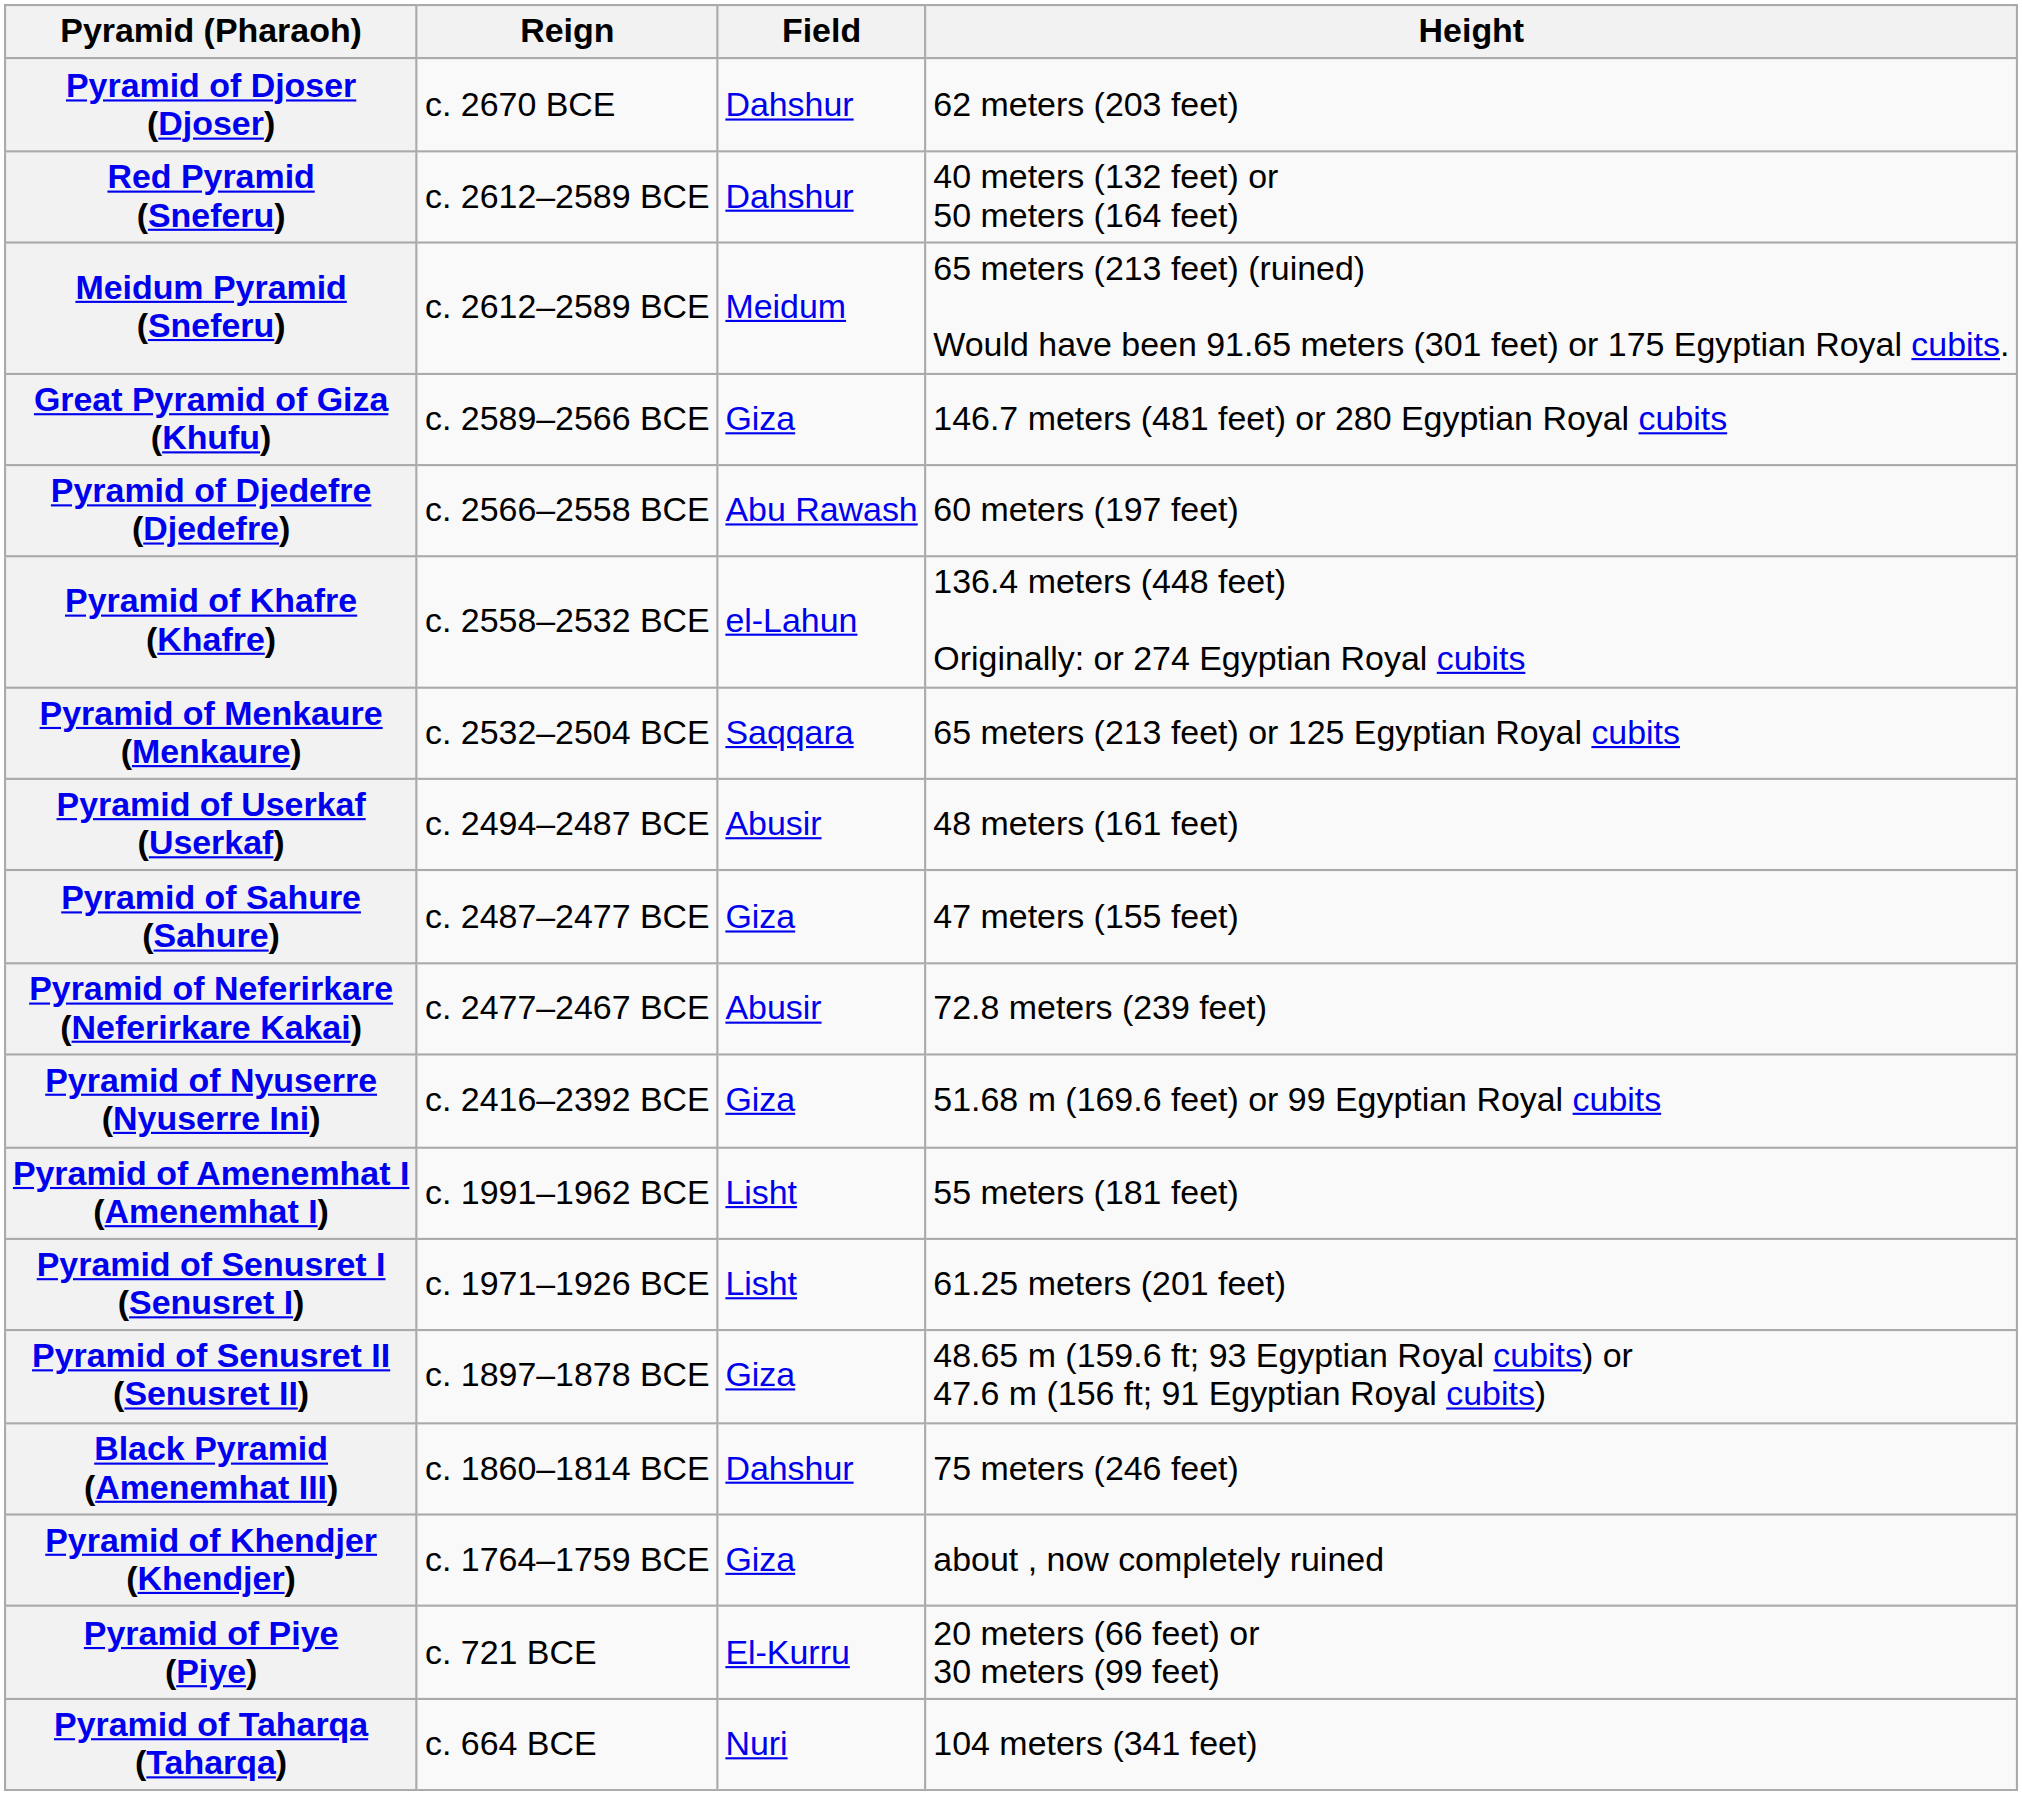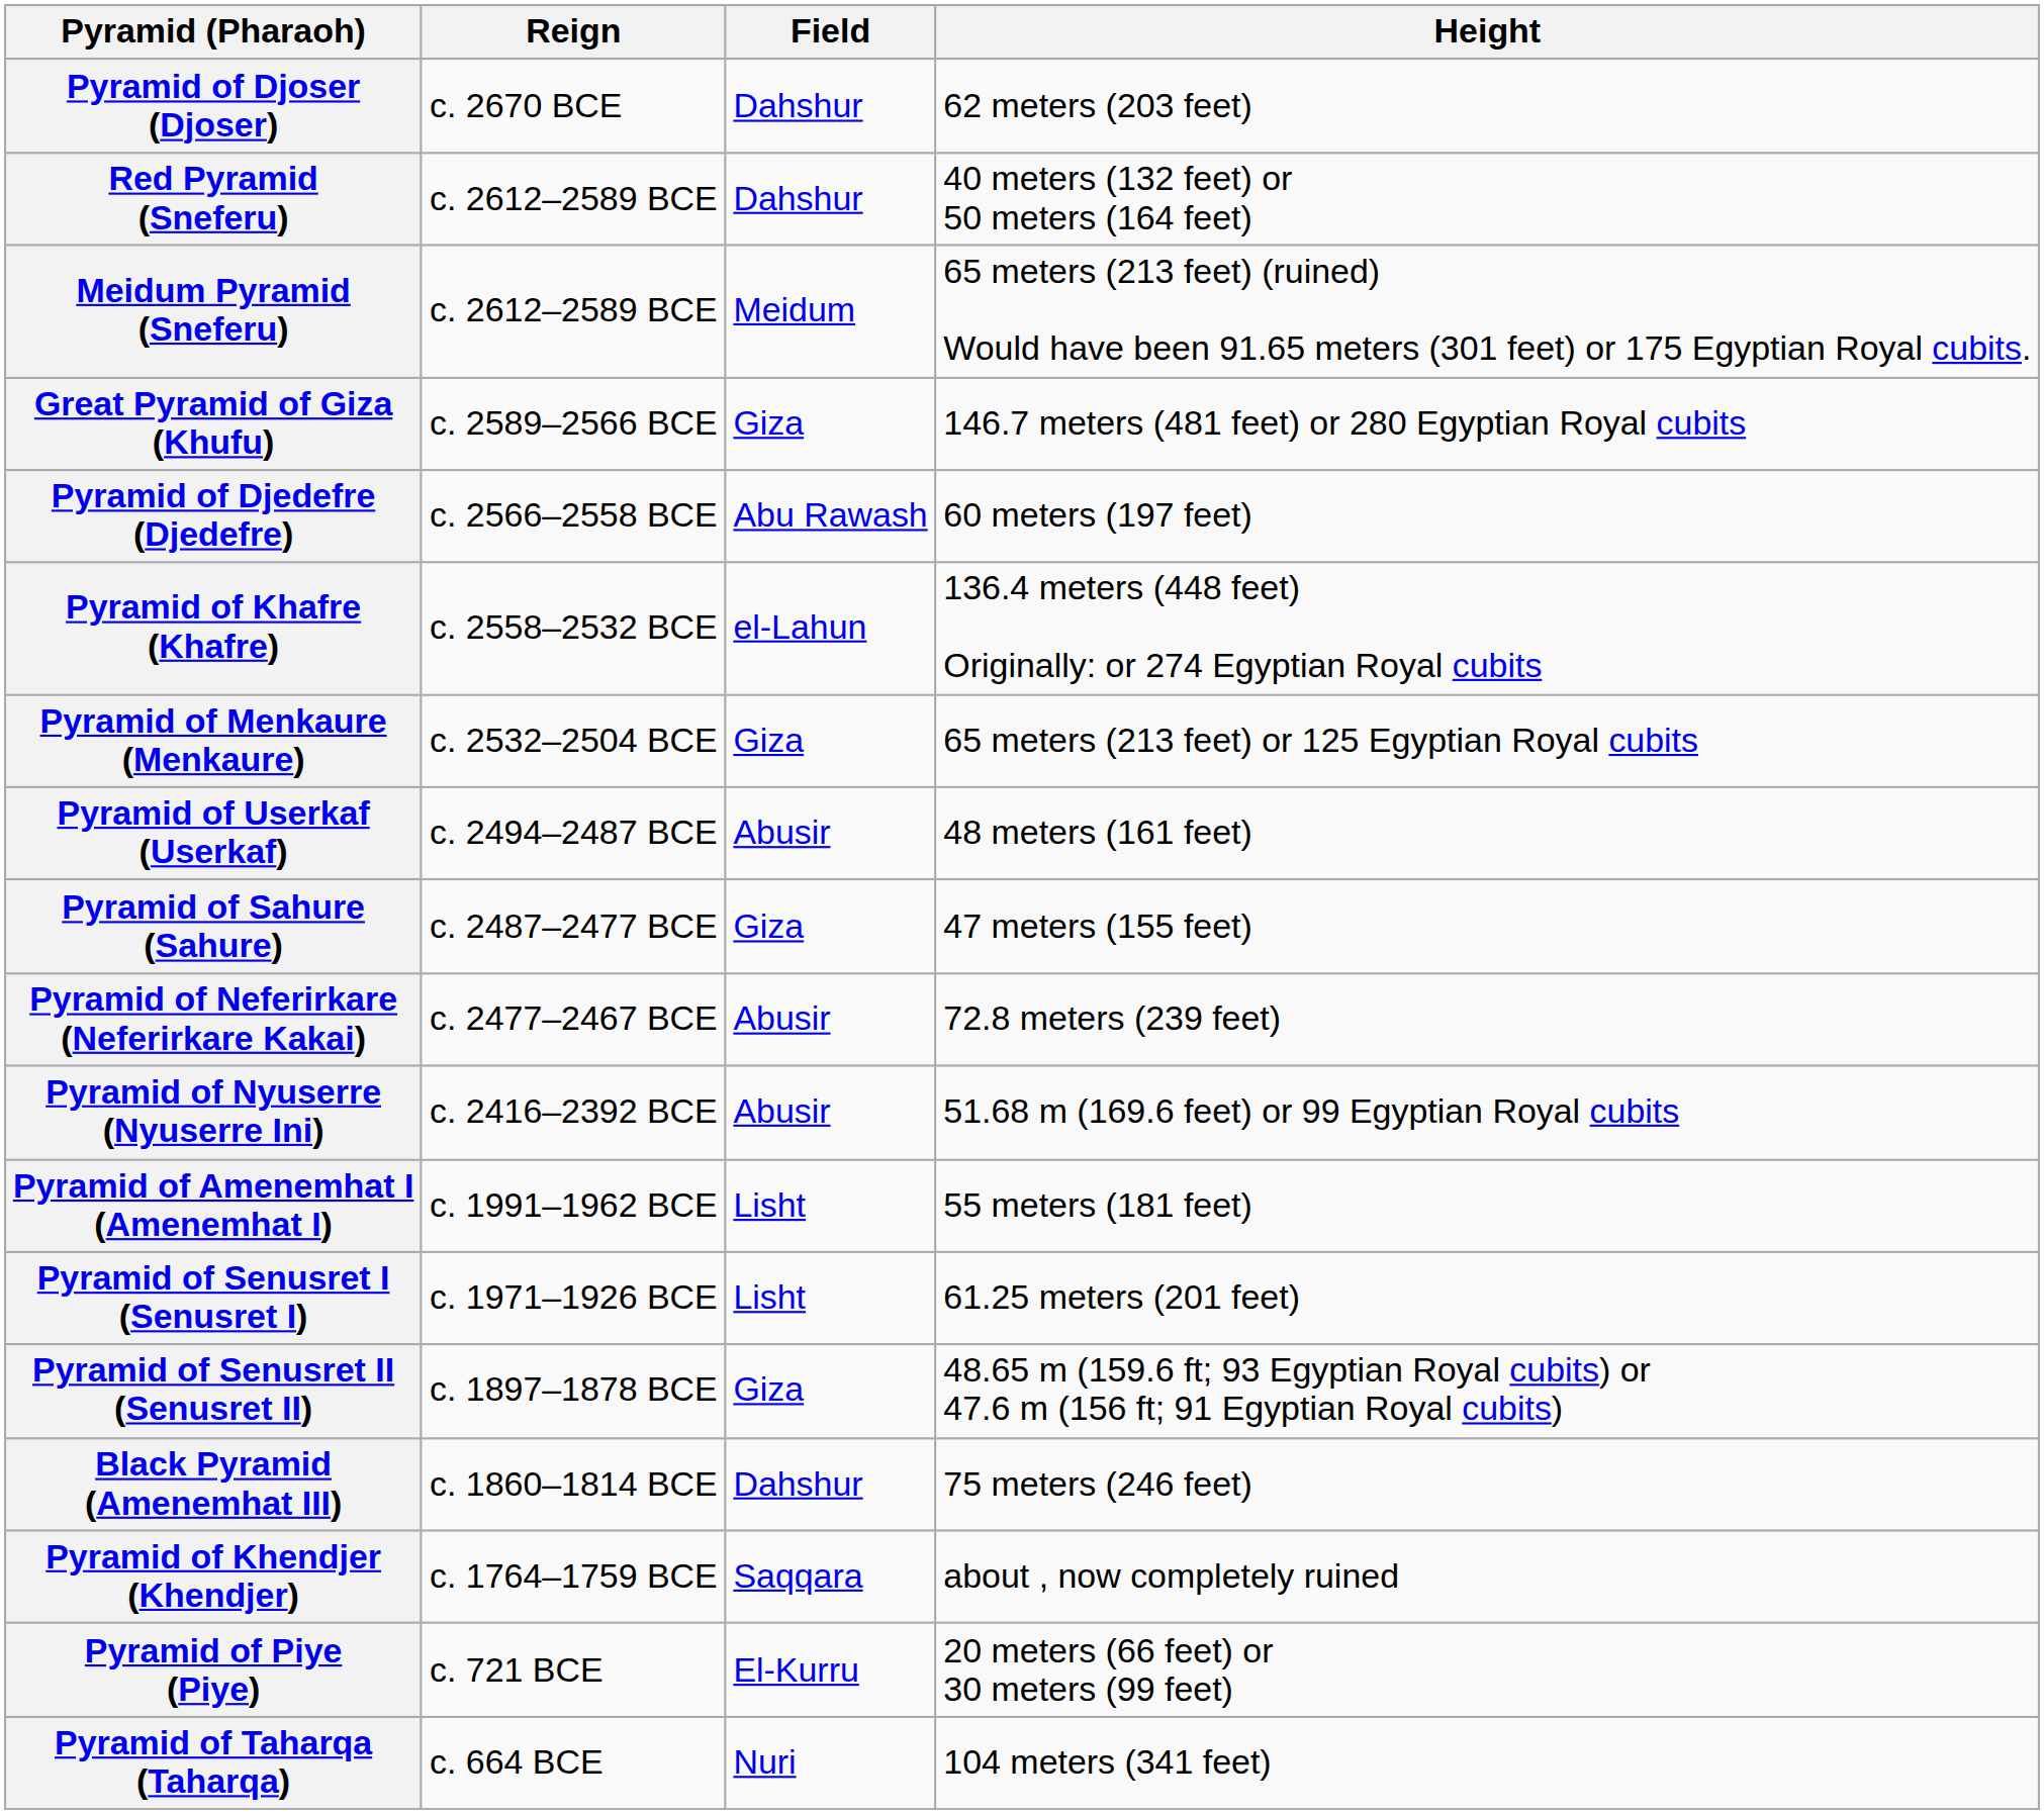Pyramid of Menkaure (Menkaure) | Field: Saqqara -> Giza
Pyramid of Nyuserre (Nyuserre Ini) | Field: Giza -> Abusir
Pyramid of Khendjer (Khendjer) | Field: Giza -> Saqqara
